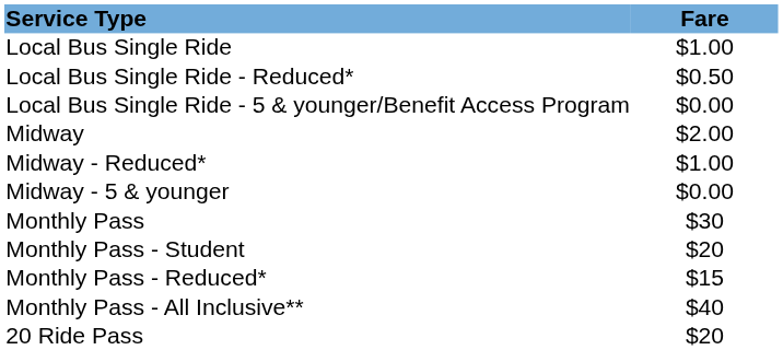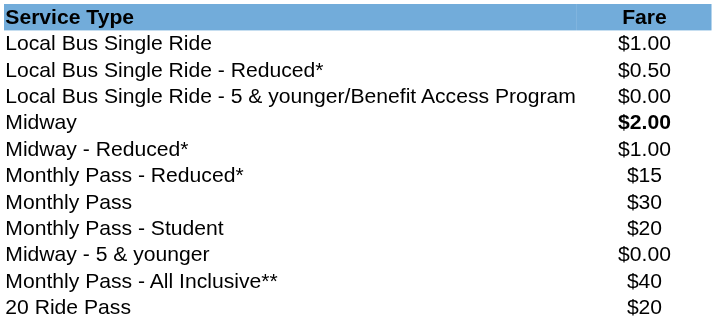Midway | Fare: normal -> bold
rows swapped: Midway - 5 & younger <-> Monthly Pass - Reduced*
